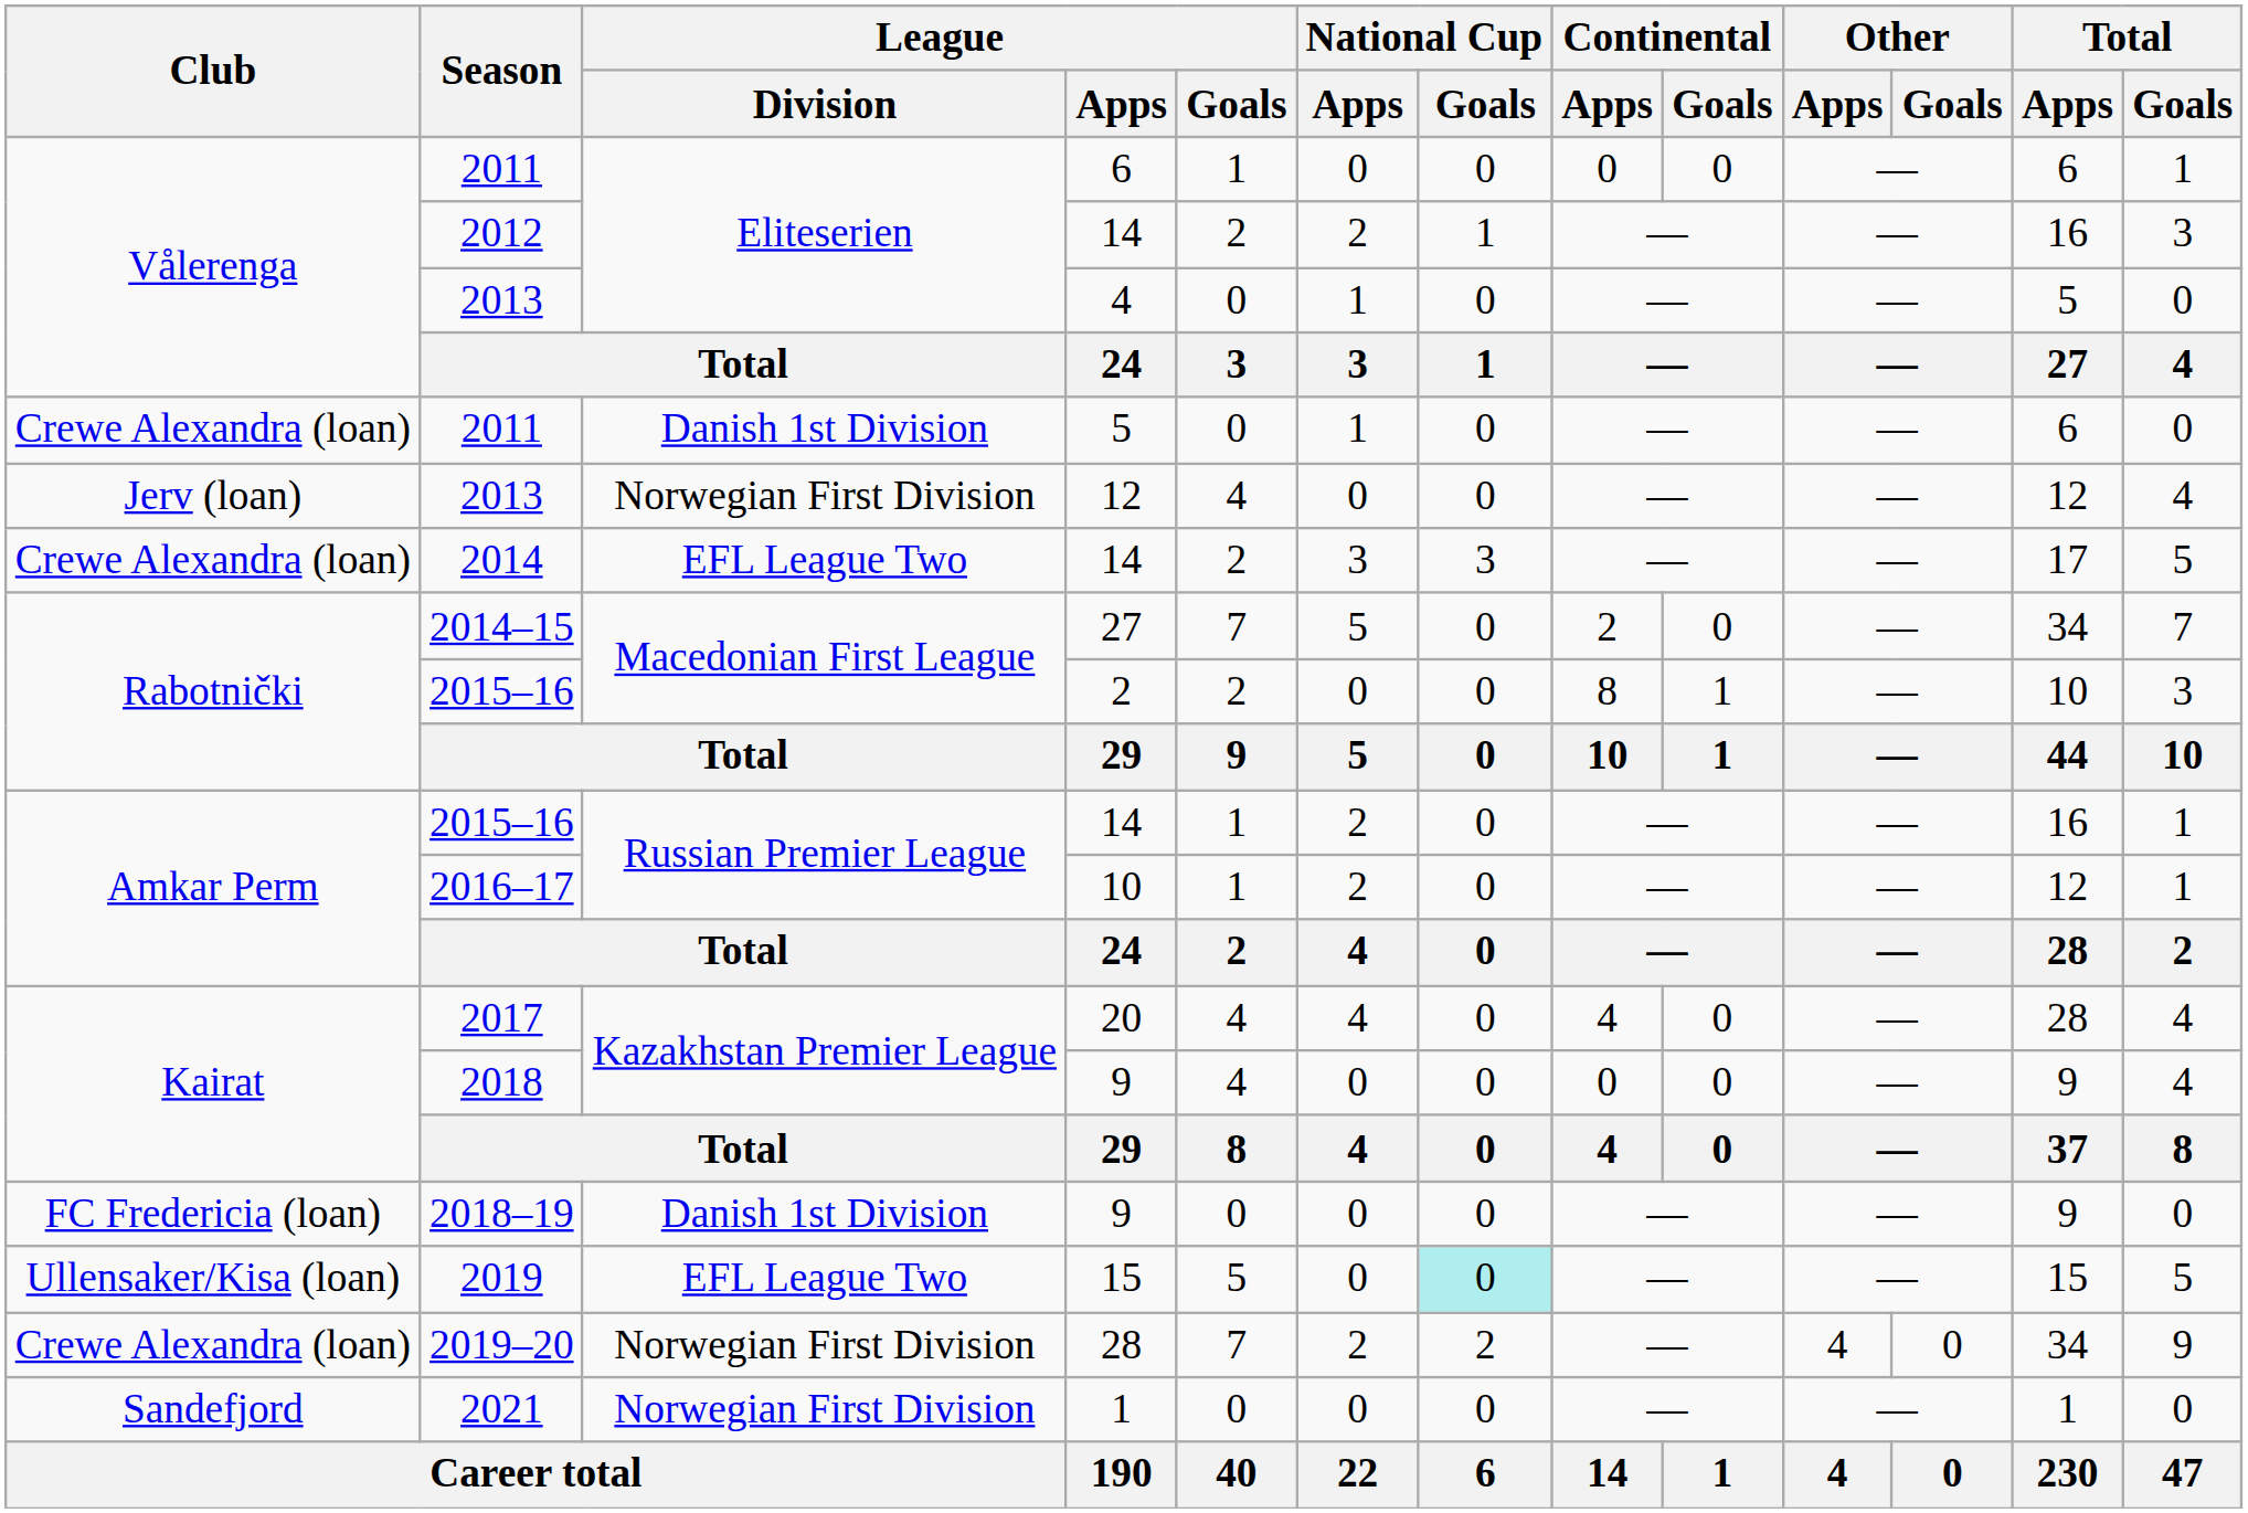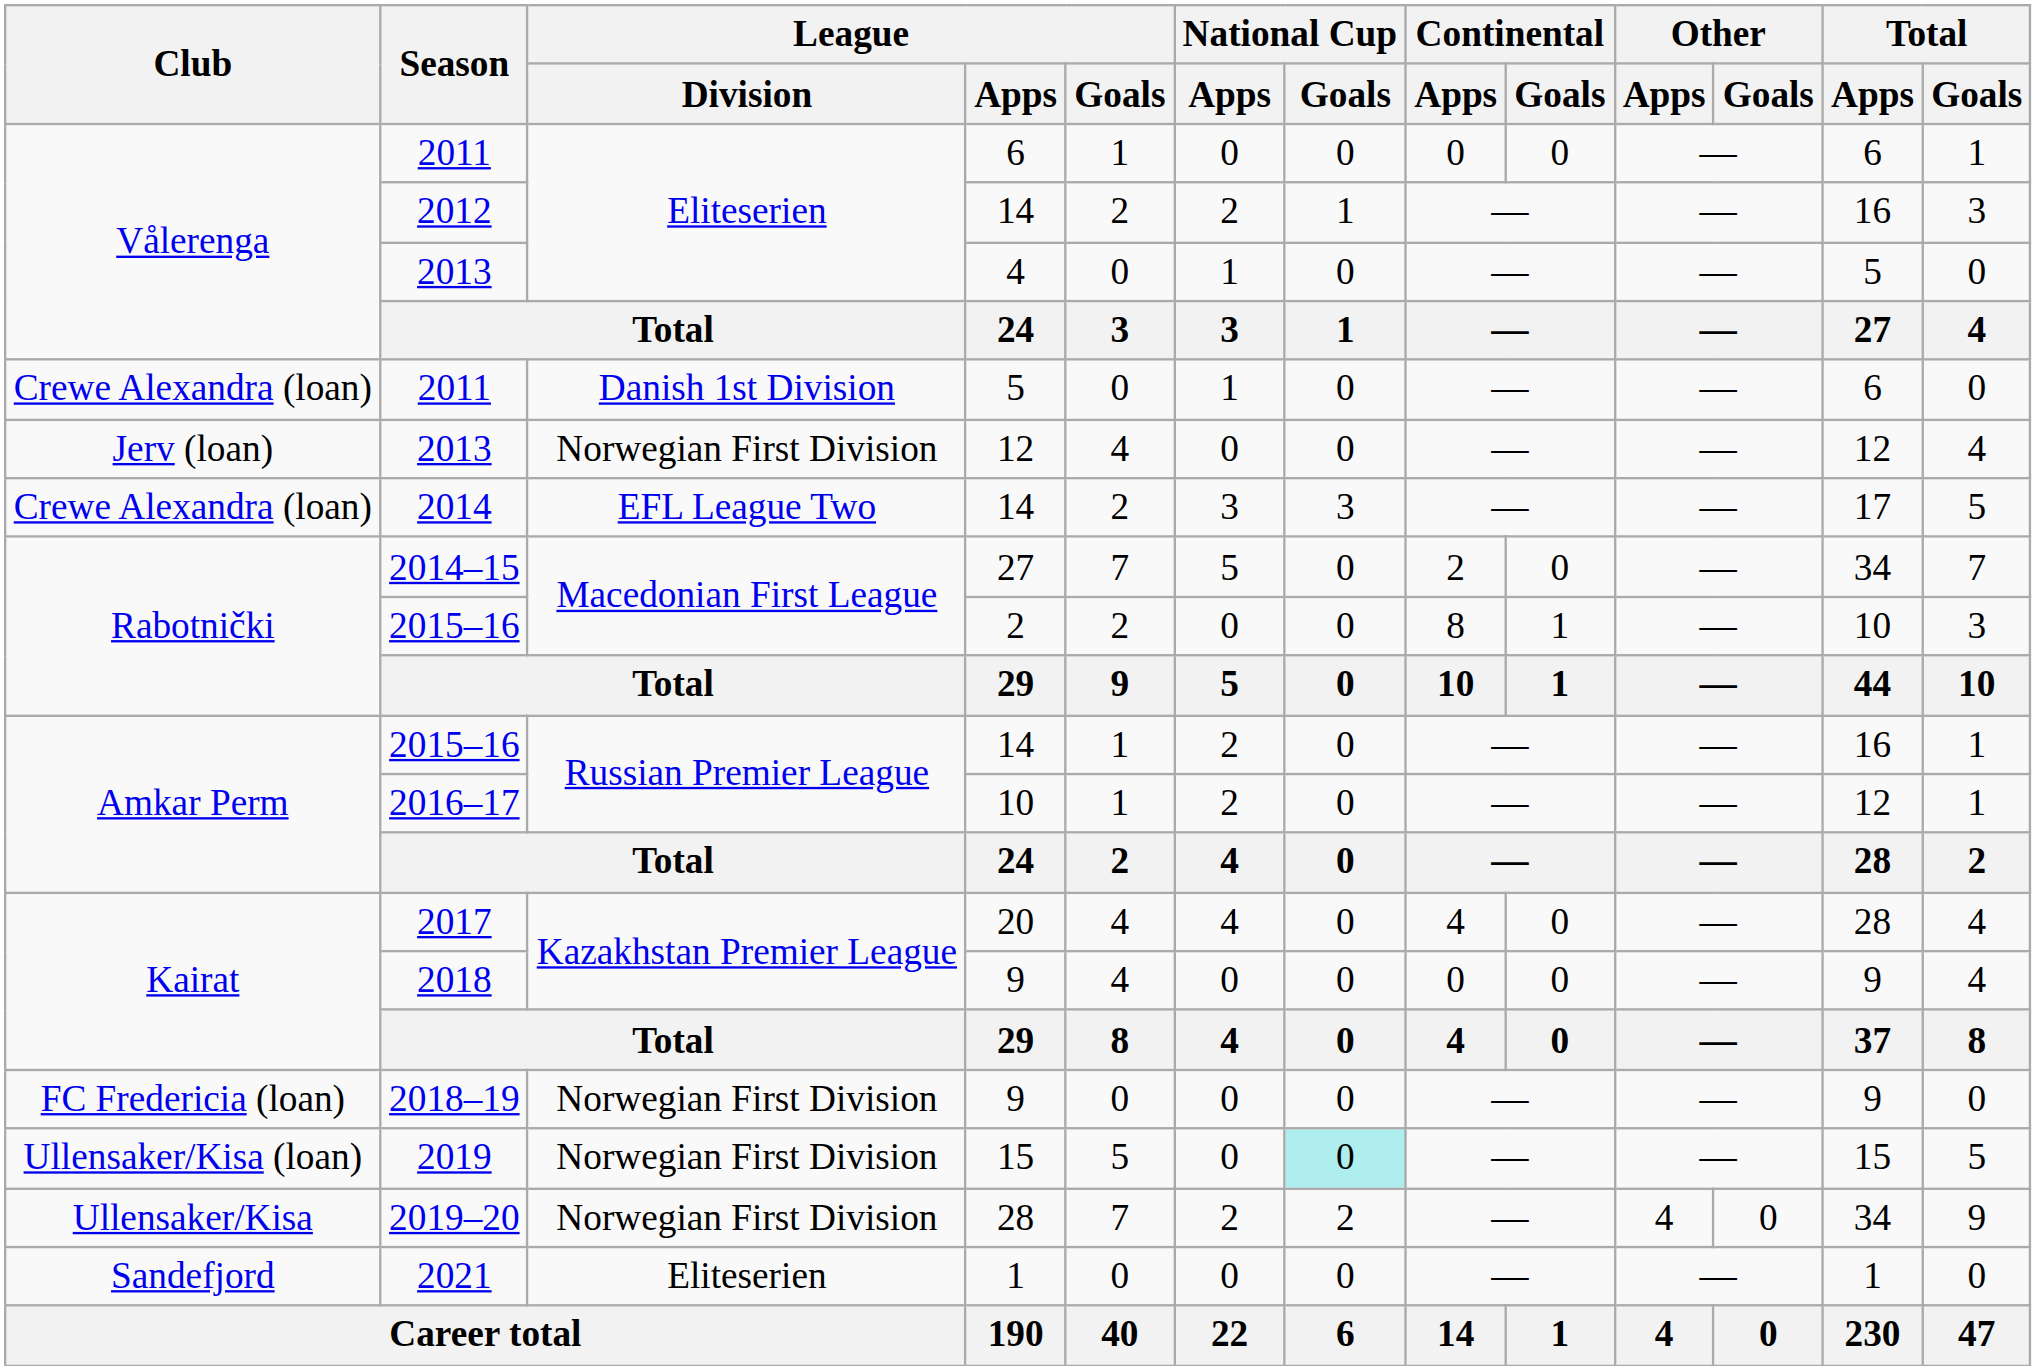2018–19 | League / Division: Danish 1st Division -> Norwegian First Division
2019 | League / Division: EFL League Two -> Norwegian First Division
2019–20 | Club: Crewe Alexandra (loan) -> Ullensaker/Kisa
2021 | League / Division: Norwegian First Division -> Eliteserien
